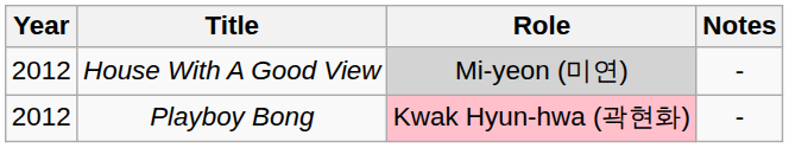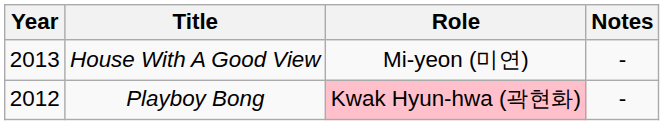House With A Good View | Year: 2012 -> 2013
House With A Good View | Role: lightgrey background -> no background
